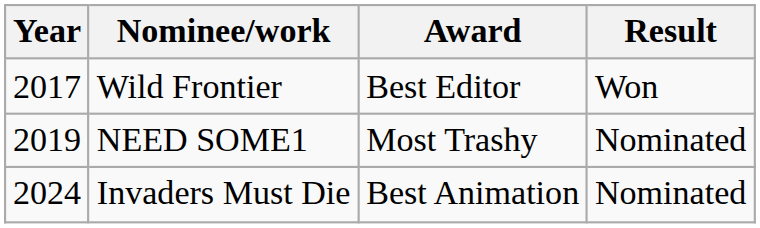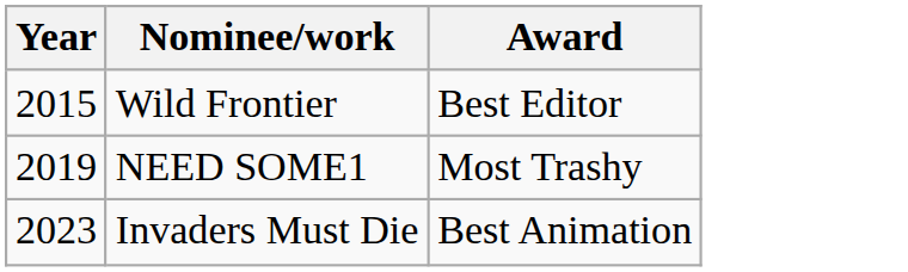- column: Result | Won | Nominated | Nominated
Wild Frontier | Year: 2017 -> 2015
Invaders Must Die | Year: 2024 -> 2023
